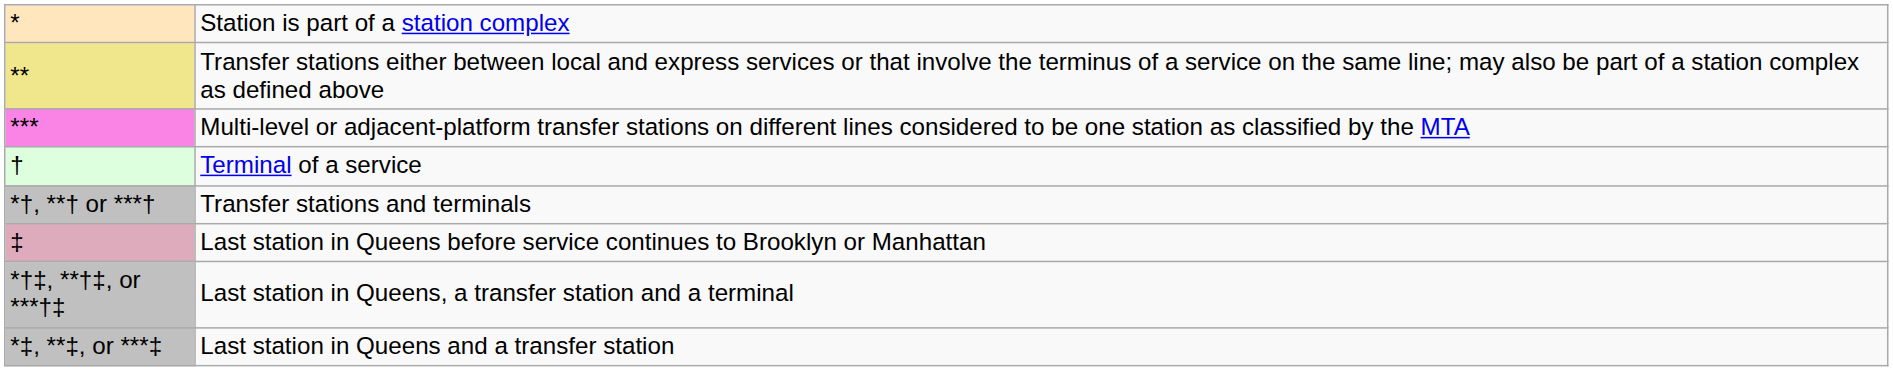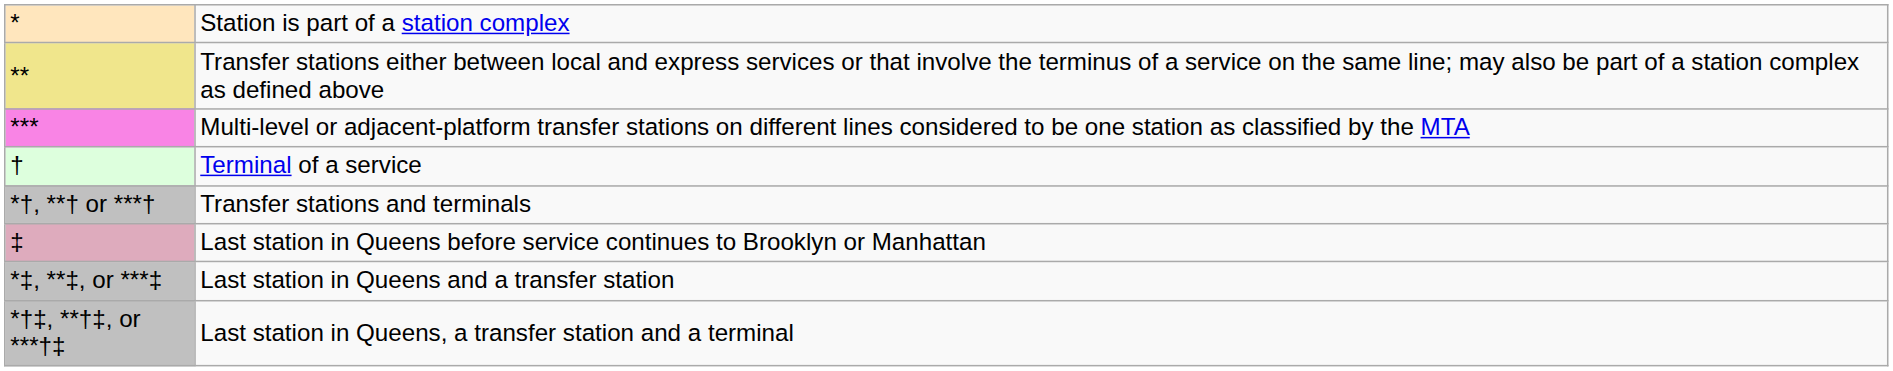rows swapped: Last station in Queens and a transfer station <-> Last station in Queens, a transfer station and a terminal
